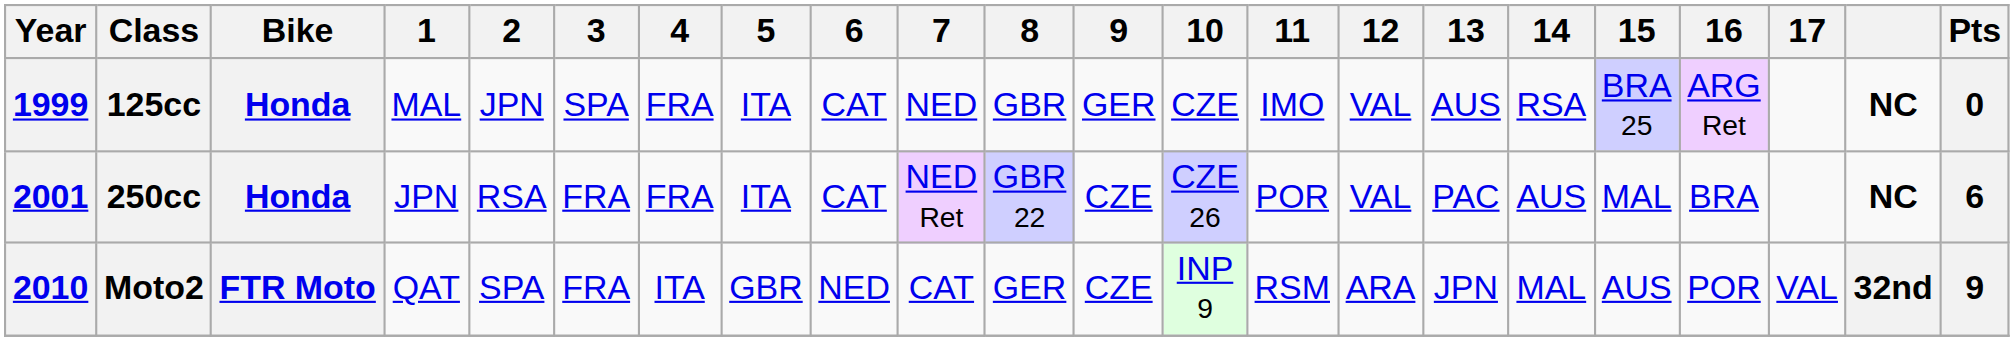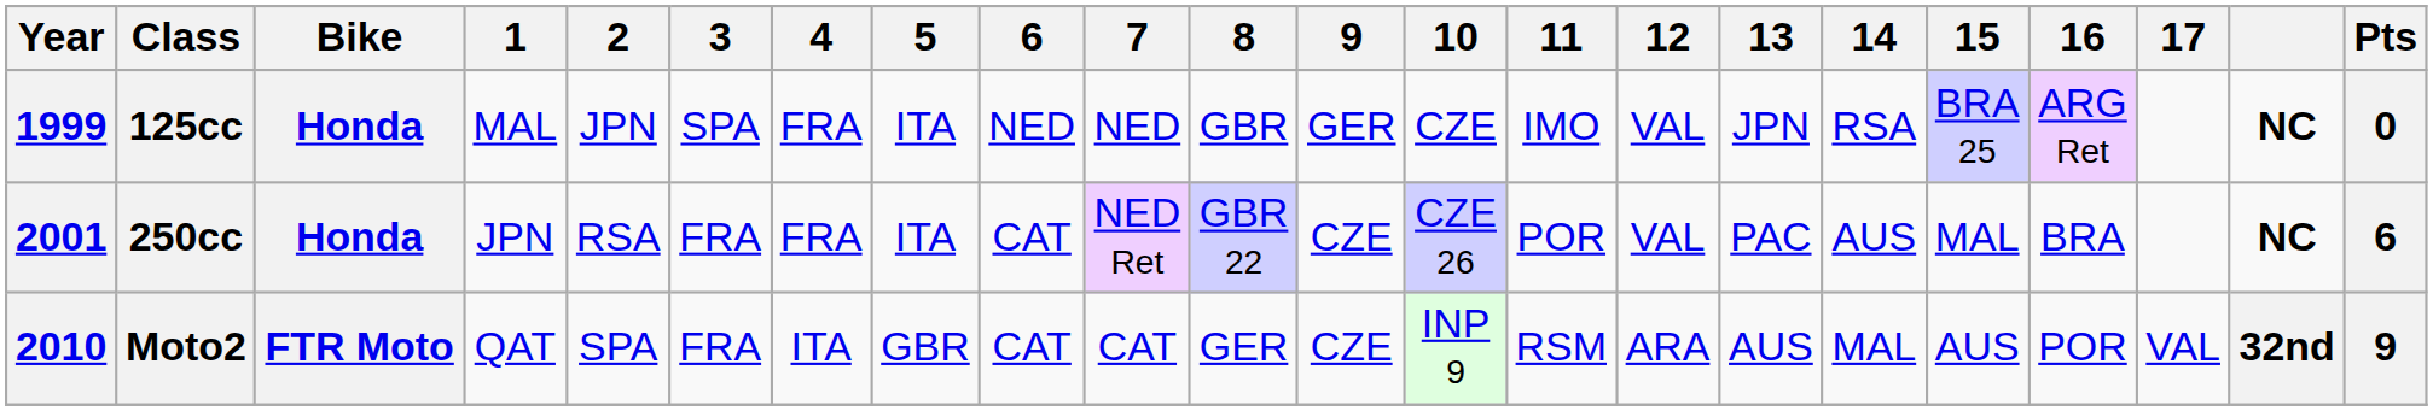125cc | 6: CAT -> NED
125cc | 13: AUS -> JPN
Moto2 | 6: NED -> CAT
Moto2 | 13: JPN -> AUS
